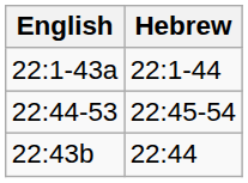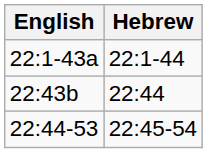rows swapped: 22:43b <-> 22:44-53
